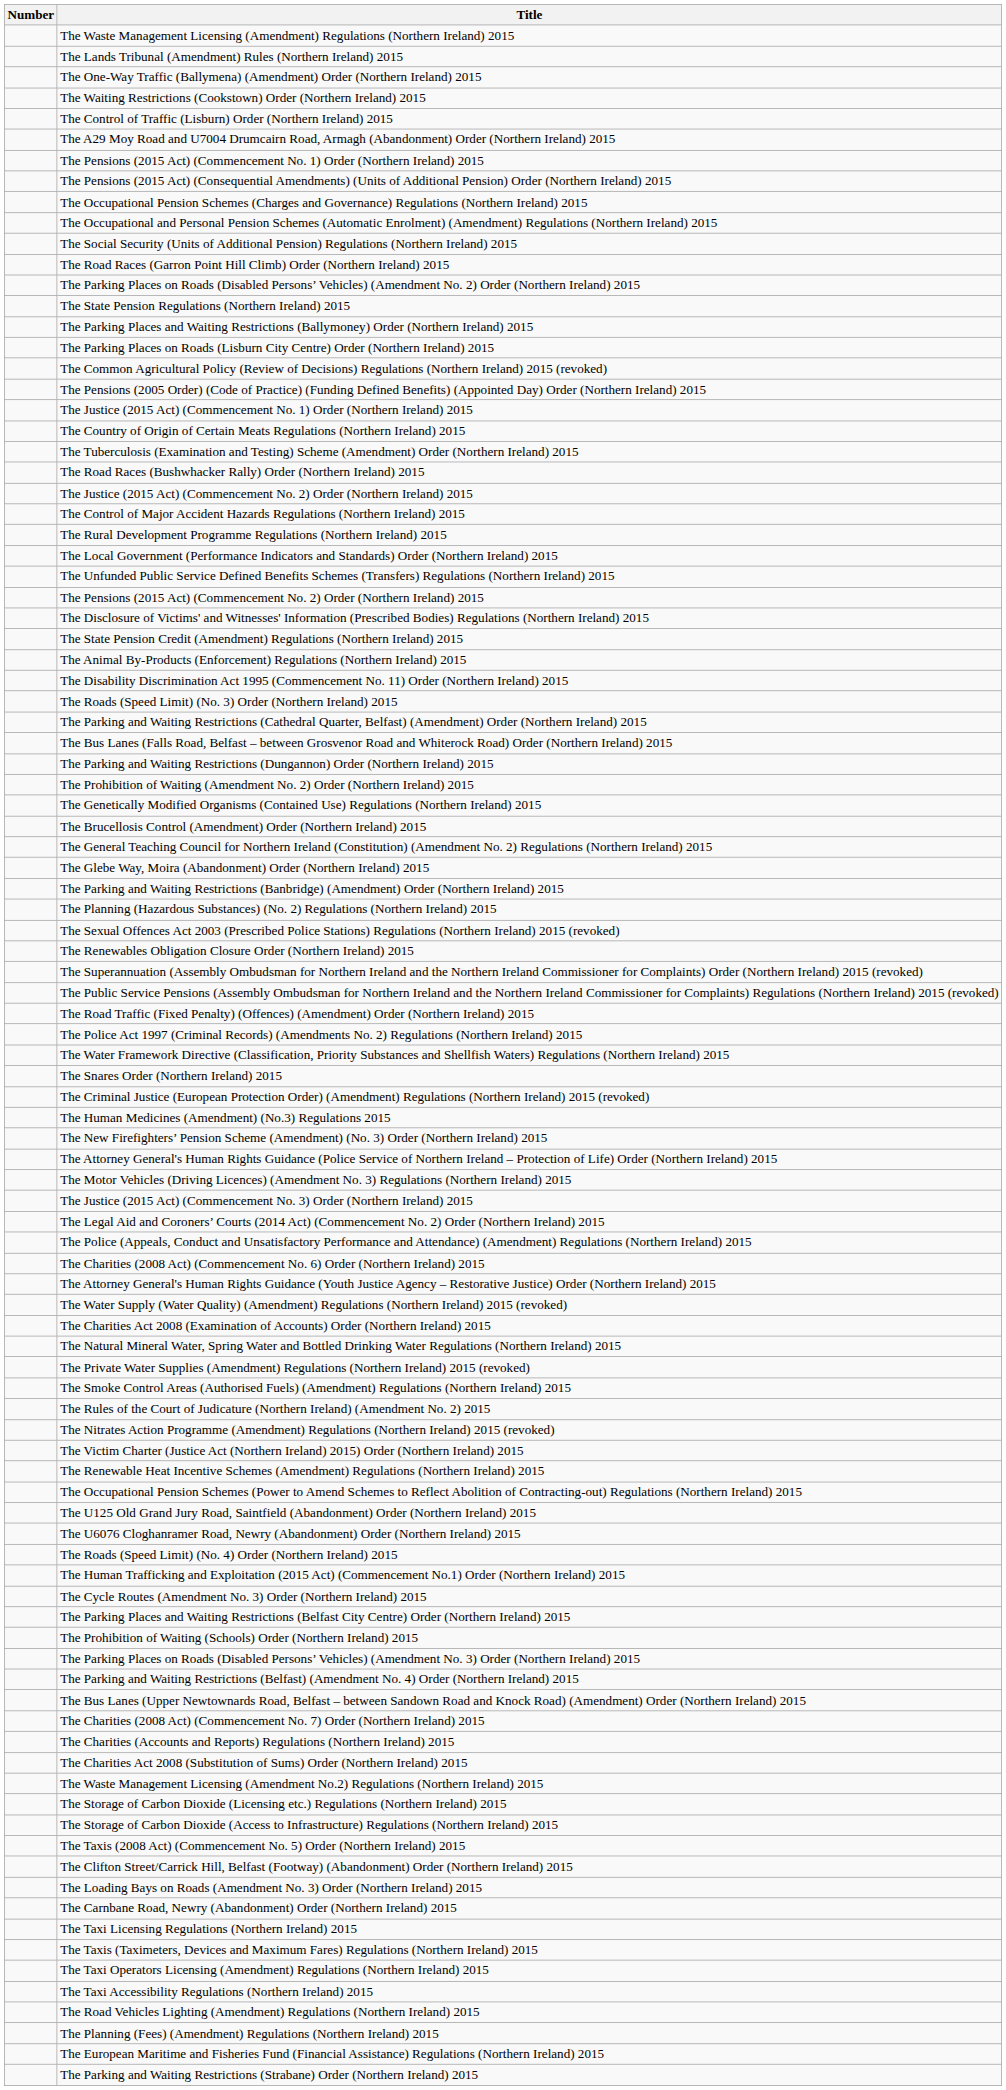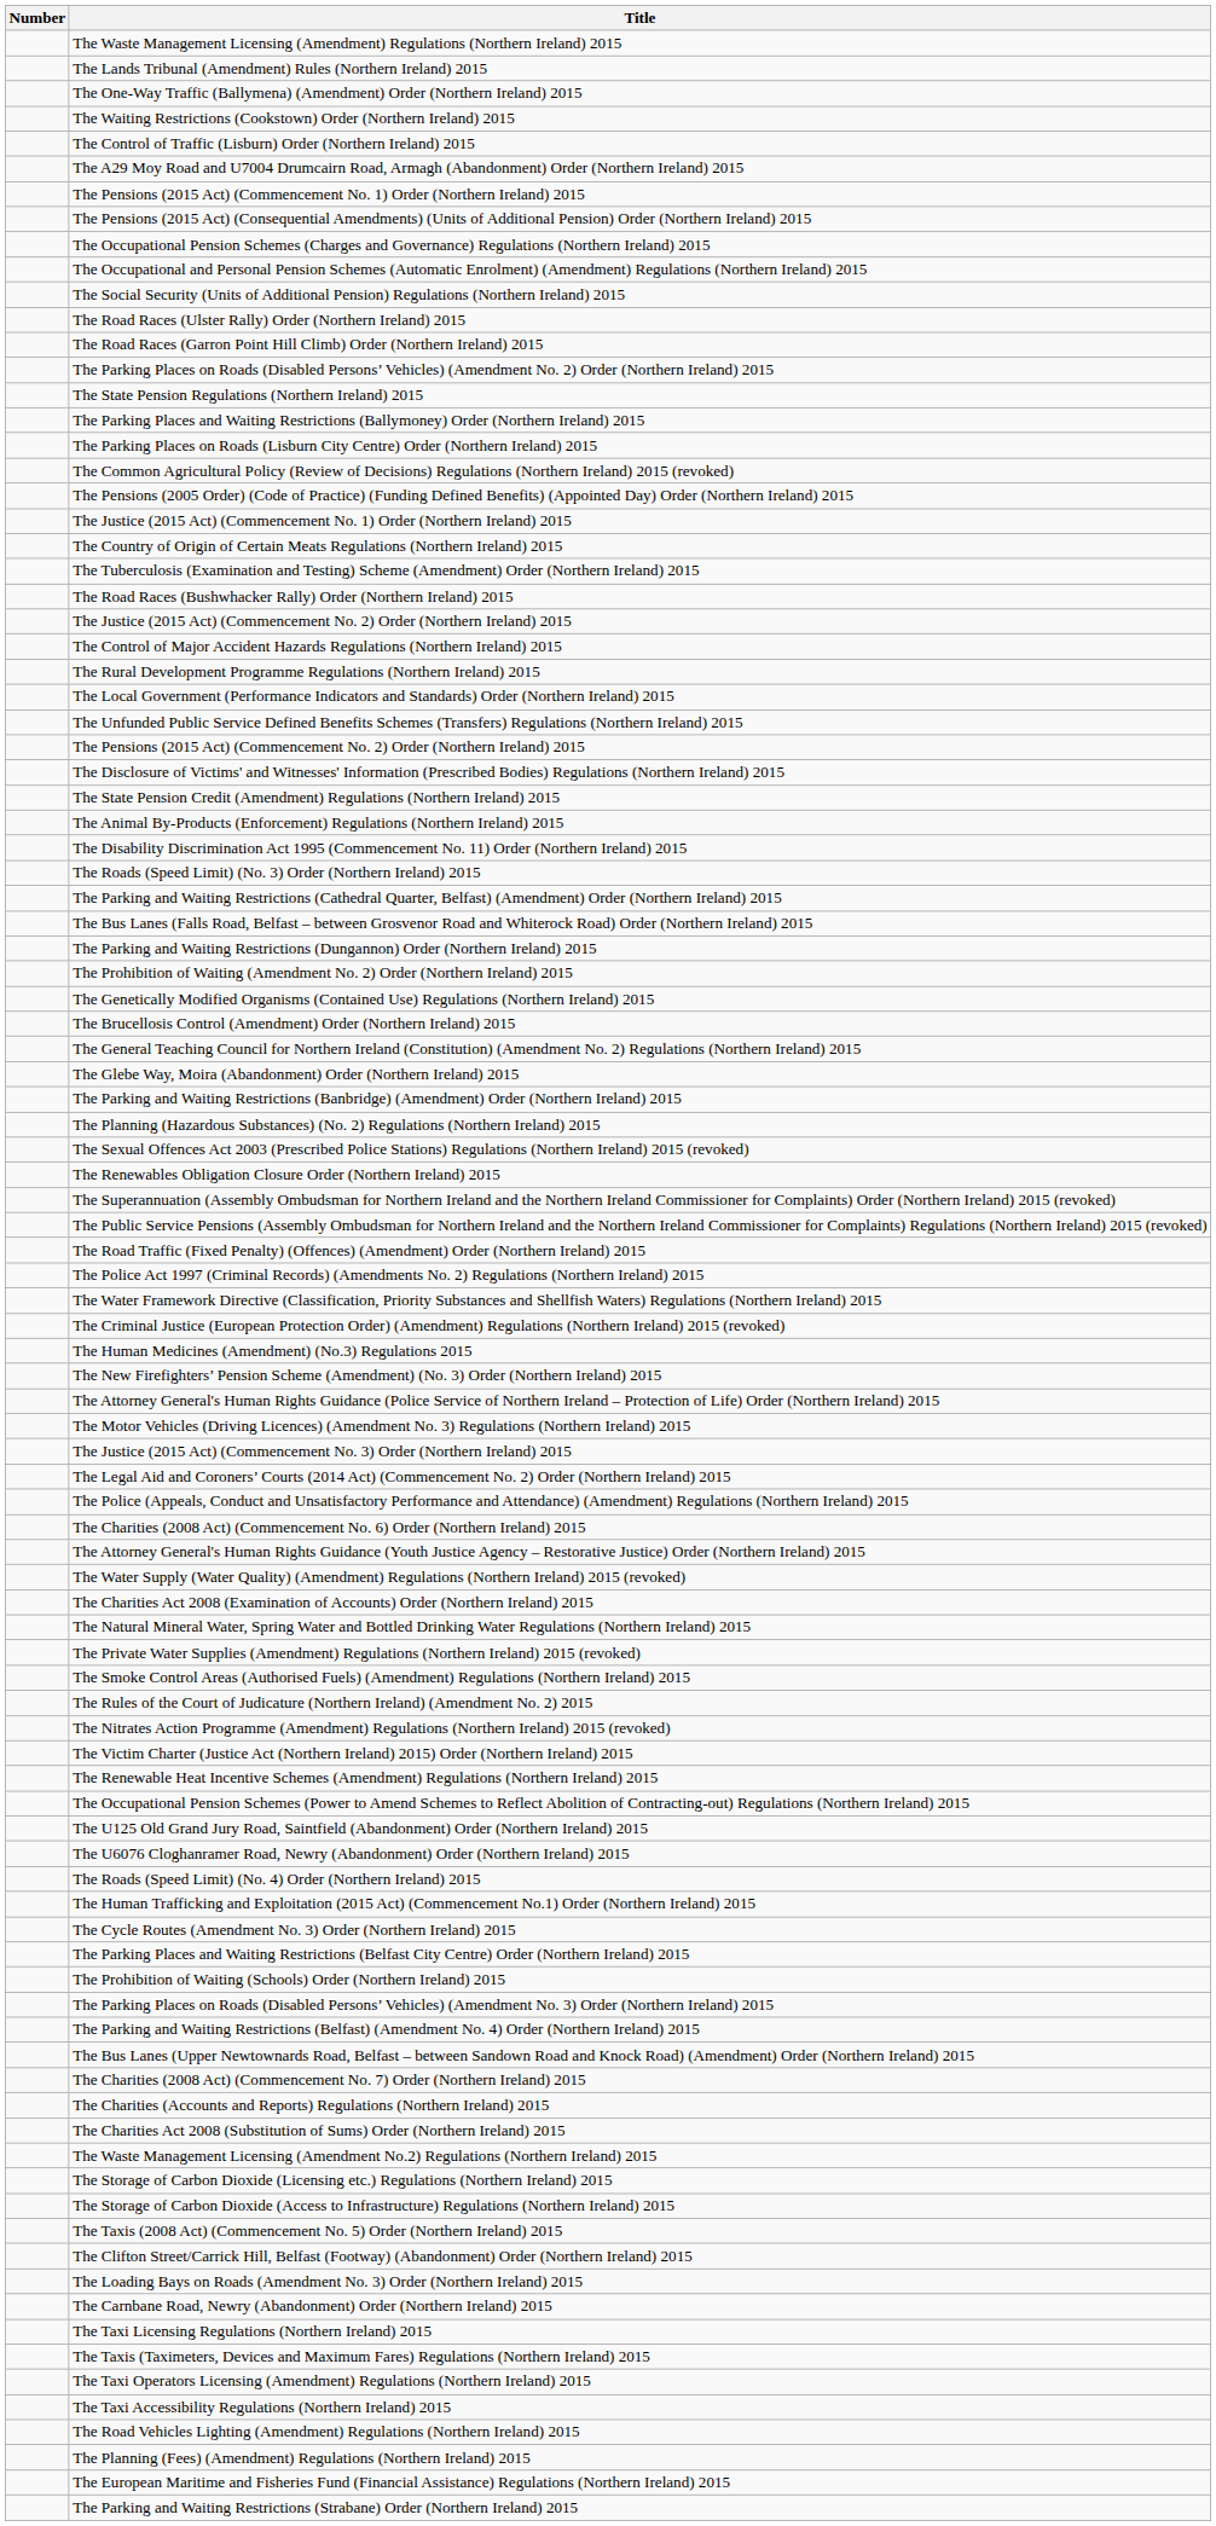+ row: The Road Races (Ulster Rally) Order (Northern Ireland) 2015
- row: The Snares Order (Northern Ireland) 2015
